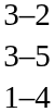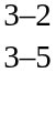- row: 1–4
